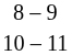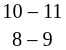rows swapped: 10 – 11 <-> 8 – 9
